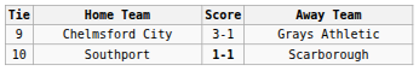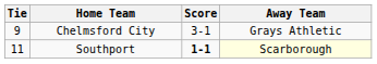Southport | Tie: 10 -> 11
Southport | Away Team: no background -> lightyellow background
